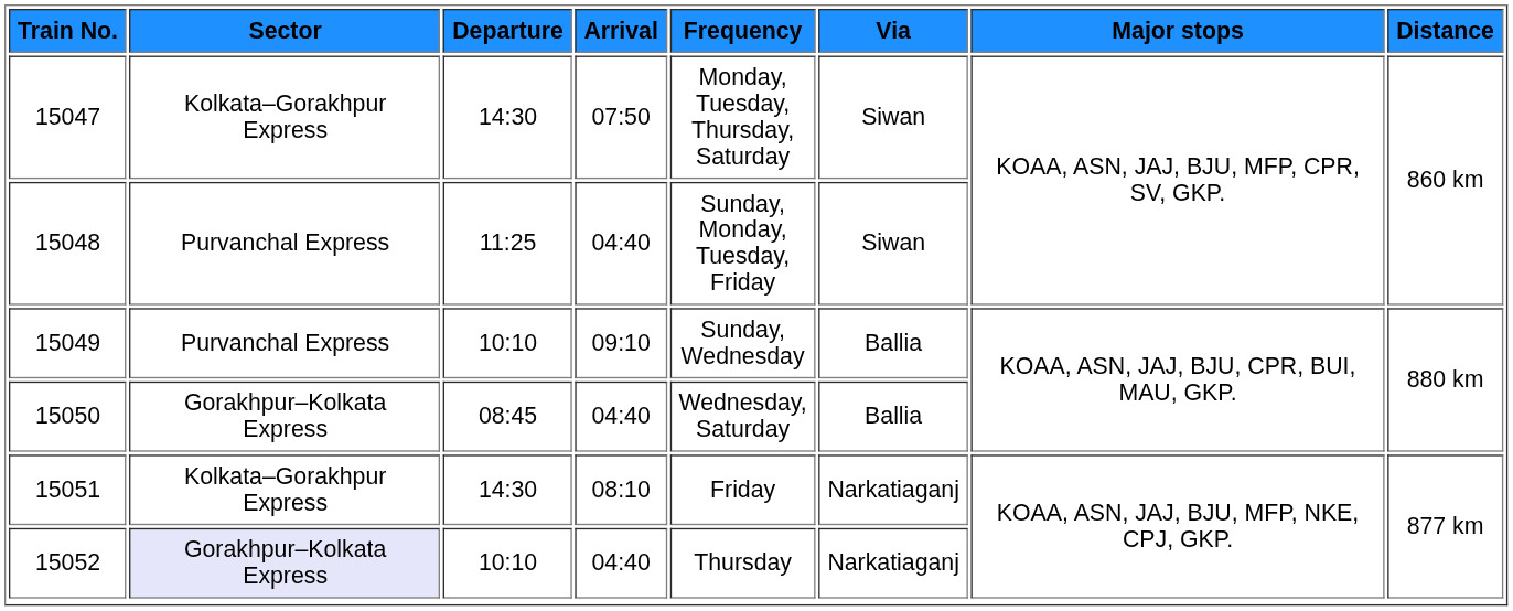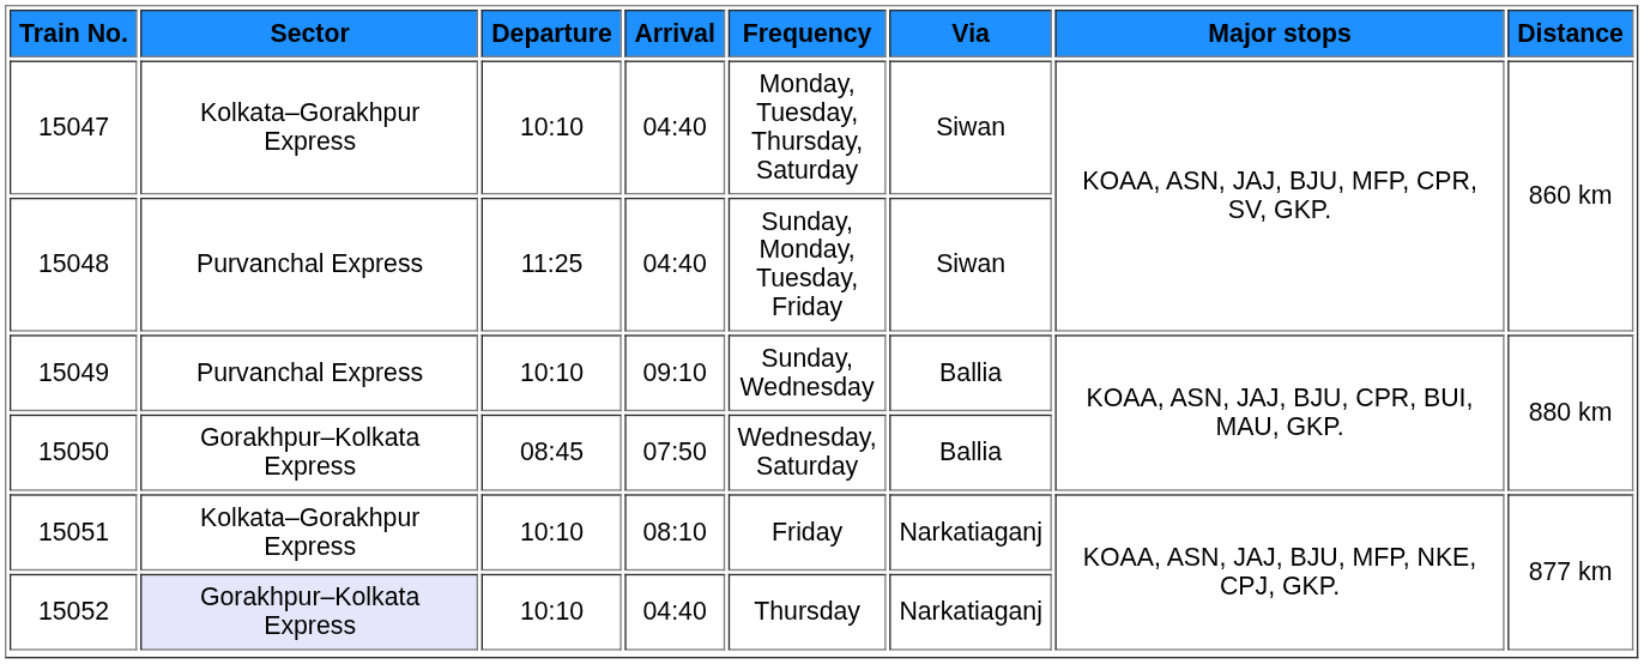15047 | Departure: 14:30 -> 10:10
15047 | Arrival: 07:50 -> 04:40
15050 | Arrival: 04:40 -> 07:50
15051 | Departure: 14:30 -> 10:10
